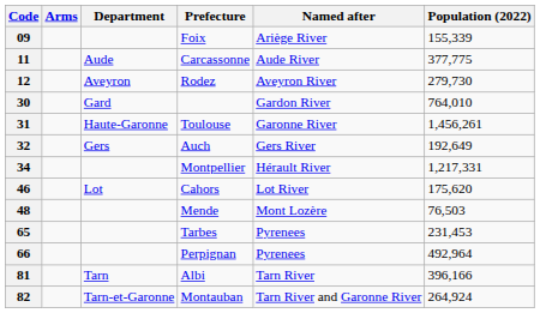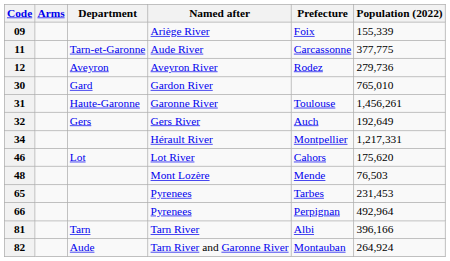columns swapped: Prefecture <-> Named after
11 | Department: Aude -> Tarn-et-Garonne
12 | Population (2022): 279,730 -> 279,736
30 | Population (2022): 764,010 -> 765,010
82 | Department: Tarn-et-Garonne -> Aude
